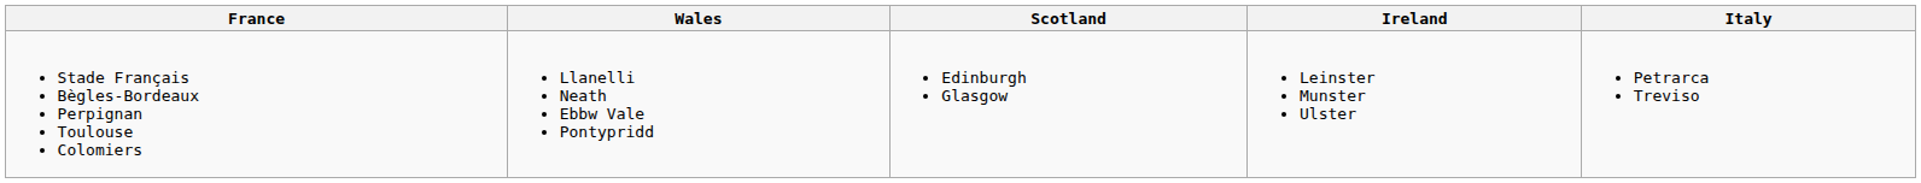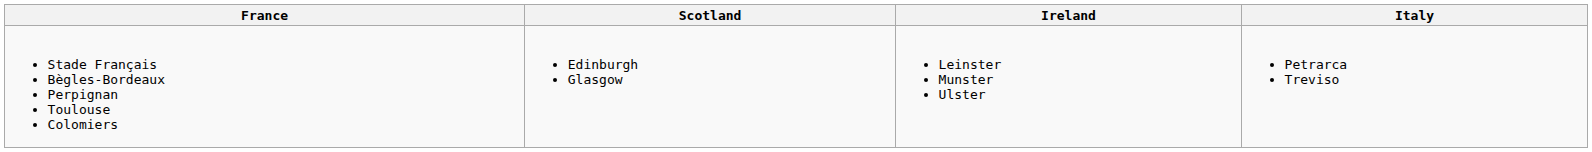- column: Wales | Llanelli Neath Ebbw Vale Pontypridd
